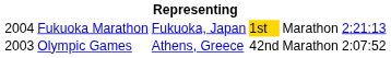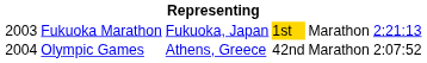Fukuoka Marathon | column 1: 2004 -> 2003
Olympic Games | column 1: 2003 -> 2004
